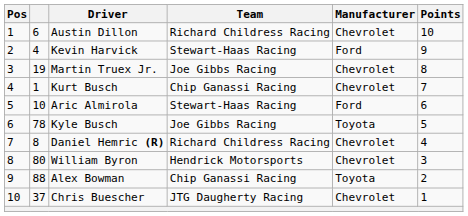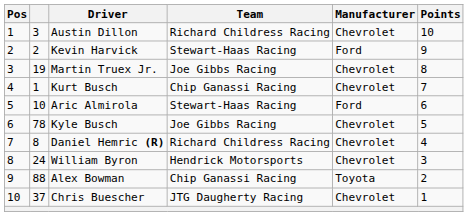Austin Dillon | column 2: 6 -> 3
Kevin Harvick | column 2: 4 -> 2
Kyle Busch | Manufacturer: Toyota -> Chevrolet
William Byron | column 2: 80 -> 24
